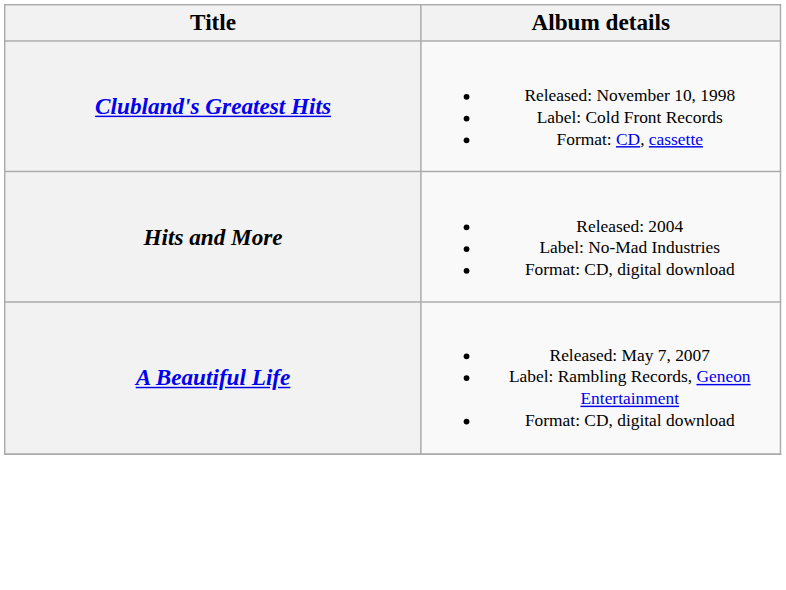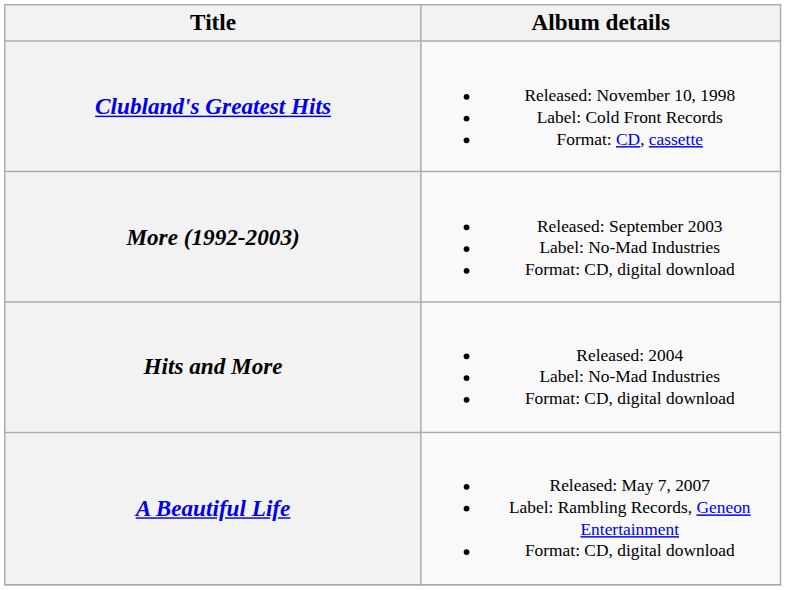+ row: More (1992-2003) | Released: September 2003 Label: No-Mad Industries Format: CD, digital download
